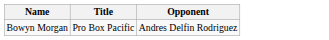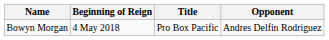+ column: Beginning of Reign | 4 May 2018
